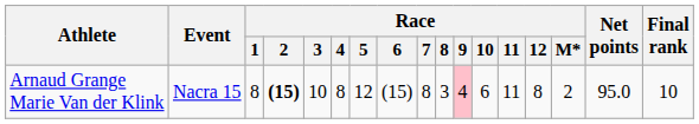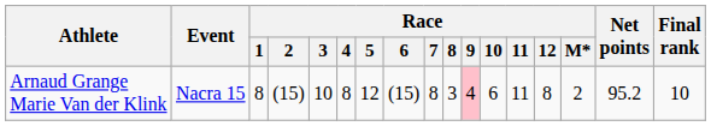Arnaud Grange Marie Van der Klink | Race / 2: bold -> normal
Arnaud Grange Marie Van der Klink | Net points: 95.0 -> 95.2
